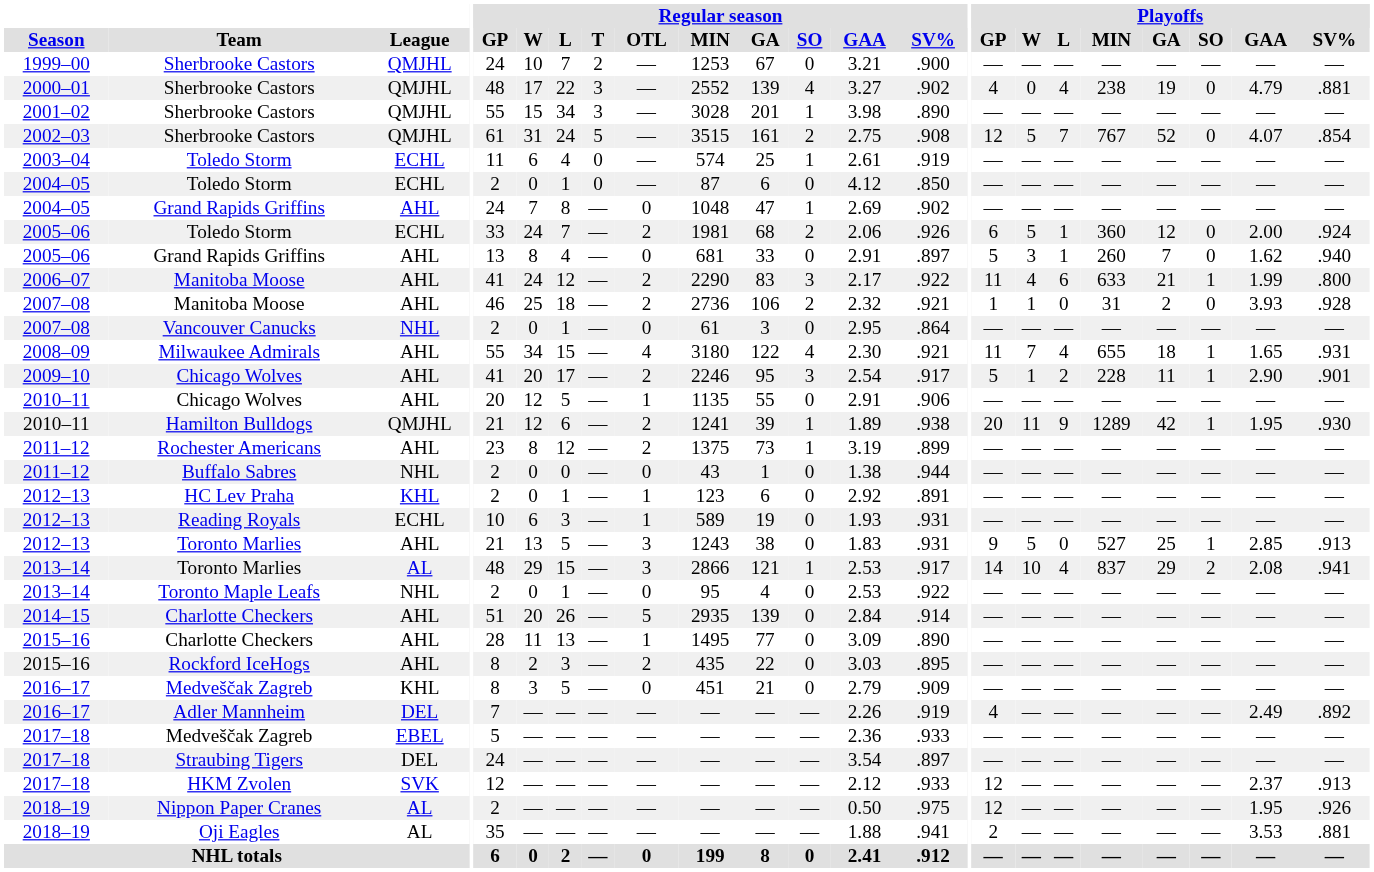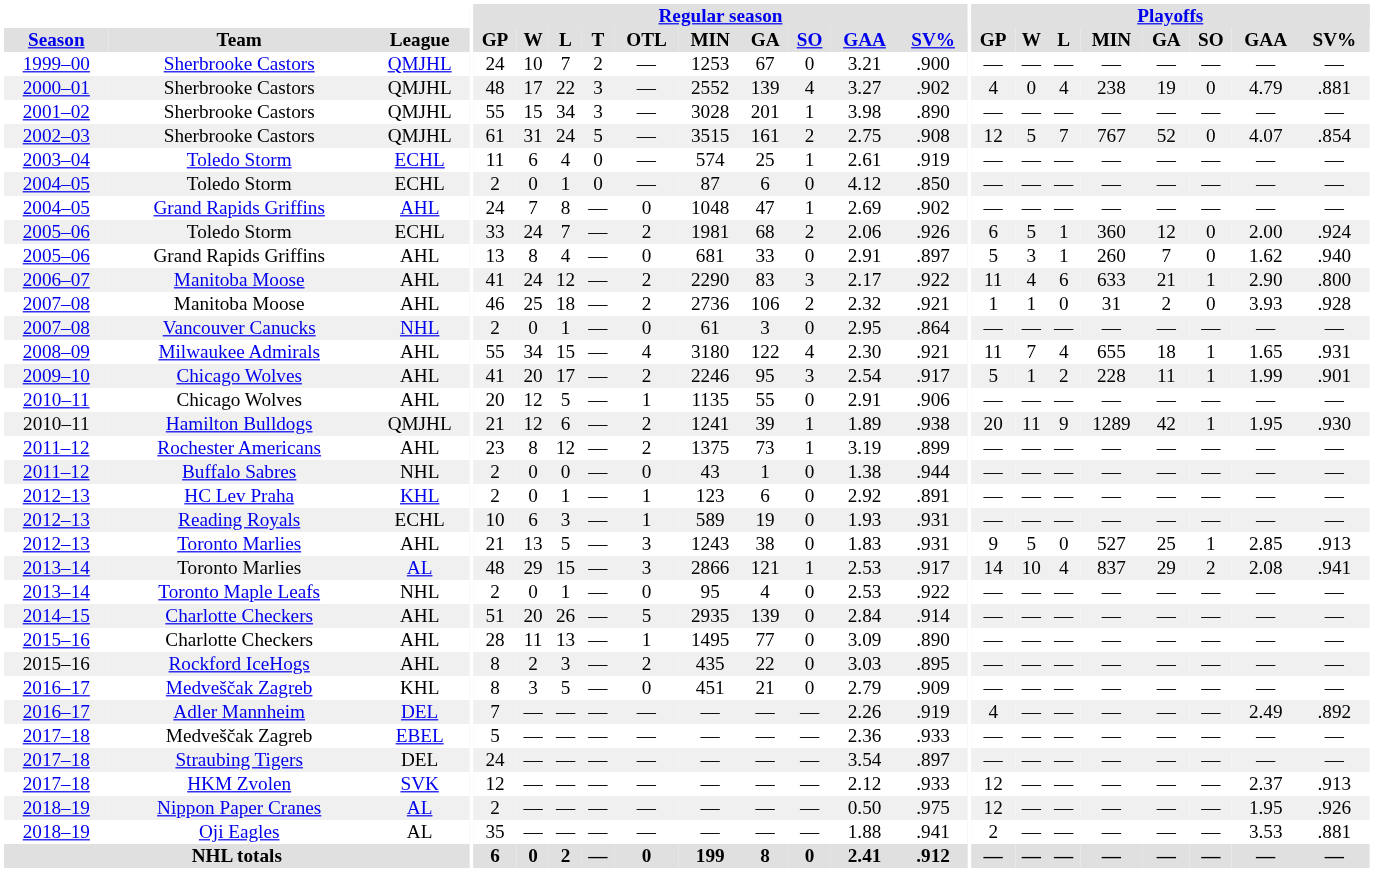2006–07 / Manitoba Moose | Playoffs / GAA: 1.99 -> 2.90
2009–10 / Chicago Wolves | Playoffs / GAA: 2.90 -> 1.99
